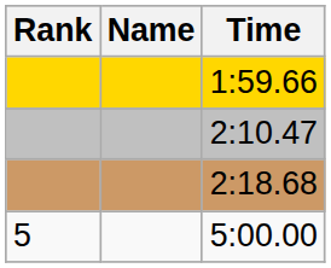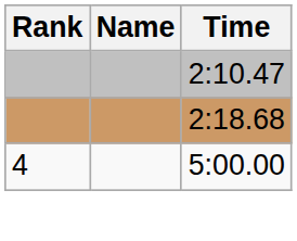- row: 1:59.66
5:00.00 | Rank: 5 -> 4
